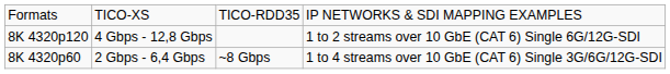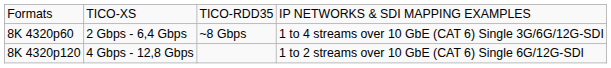rows swapped: 8K 4320p60 <-> 8K 4320p120
